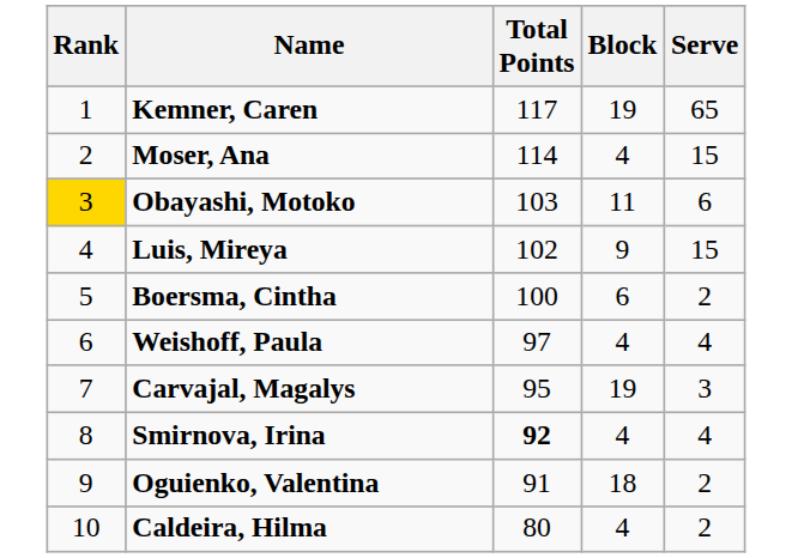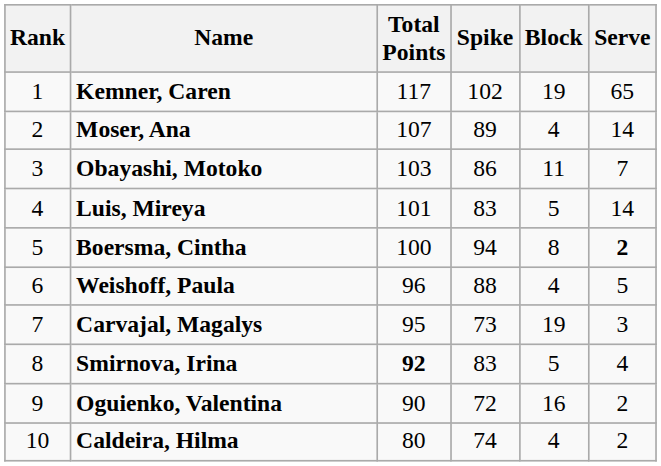+ column: Spike | 102 | 89 | 86 | 83 | 94 | 88 | 73 | 83 | 72 | 74
Moser, Ana | Total Points: 114 -> 107
Moser, Ana | Serve: 15 -> 14
Obayashi, Motoko | Rank: gold background -> no background
Obayashi, Motoko | Serve: 6 -> 7
Luis, Mireya | Total Points: 102 -> 101
Luis, Mireya | Block: 9 -> 5
Luis, Mireya | Serve: 15 -> 14
Boersma, Cintha | Block: 6 -> 8
Boersma, Cintha | Serve: normal -> bold
Weishoff, Paula | Total Points: 97 -> 96
Weishoff, Paula | Serve: 4 -> 5
Smirnova, Irina | Block: 4 -> 5
Oguienko, Valentina | Total Points: 91 -> 90
Oguienko, Valentina | Block: 18 -> 16
